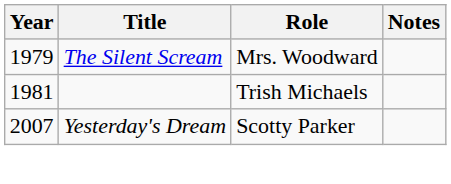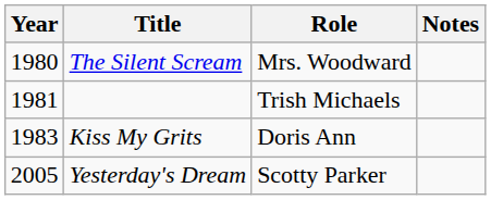The Silent Scream | Year: 1979 -> 1980
+ row: 1983 | Kiss My Grits | Doris Ann
Yesterday's Dream | Year: 2007 -> 2005
